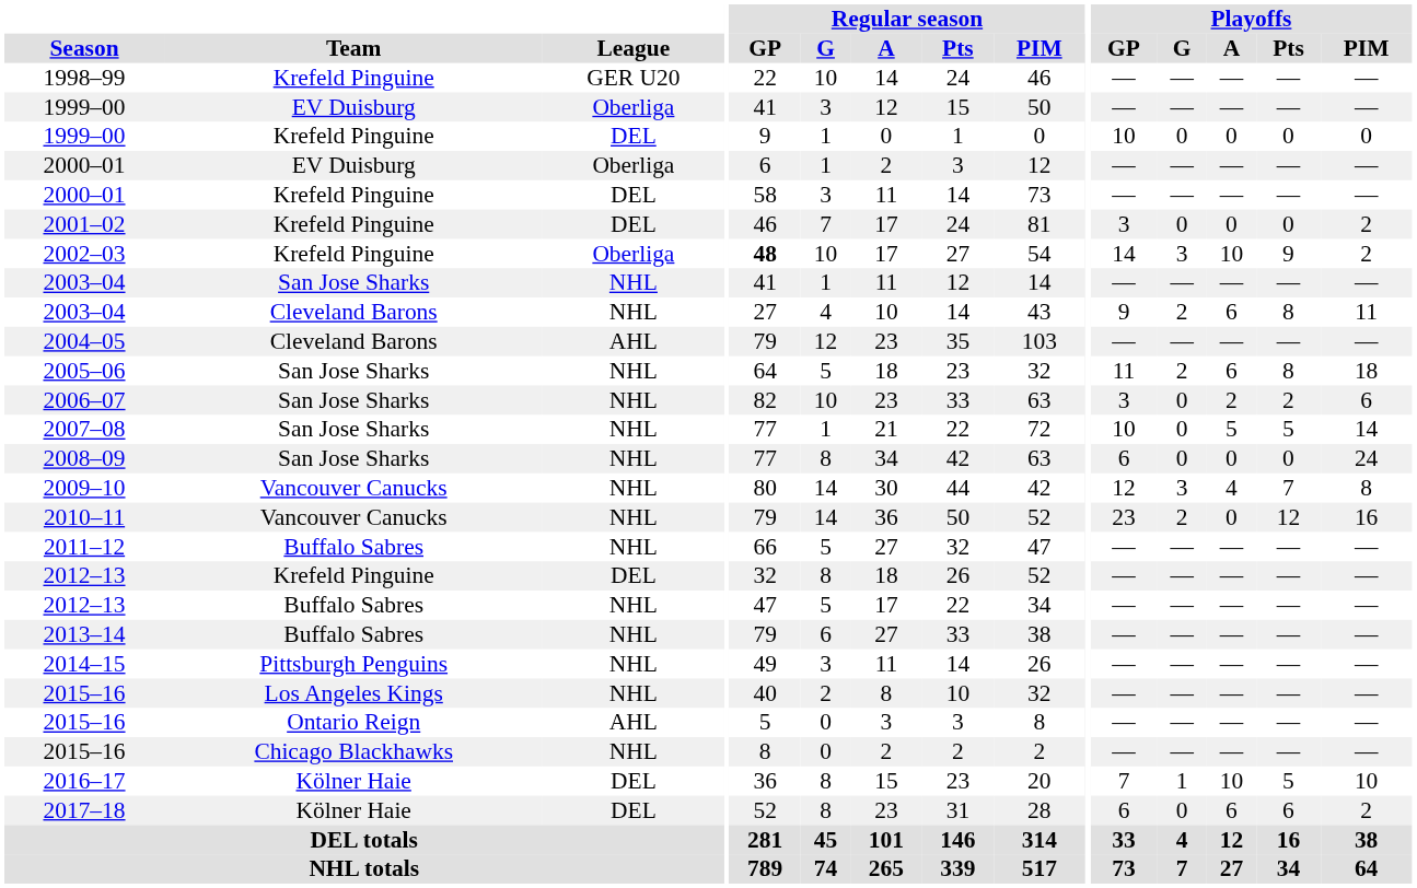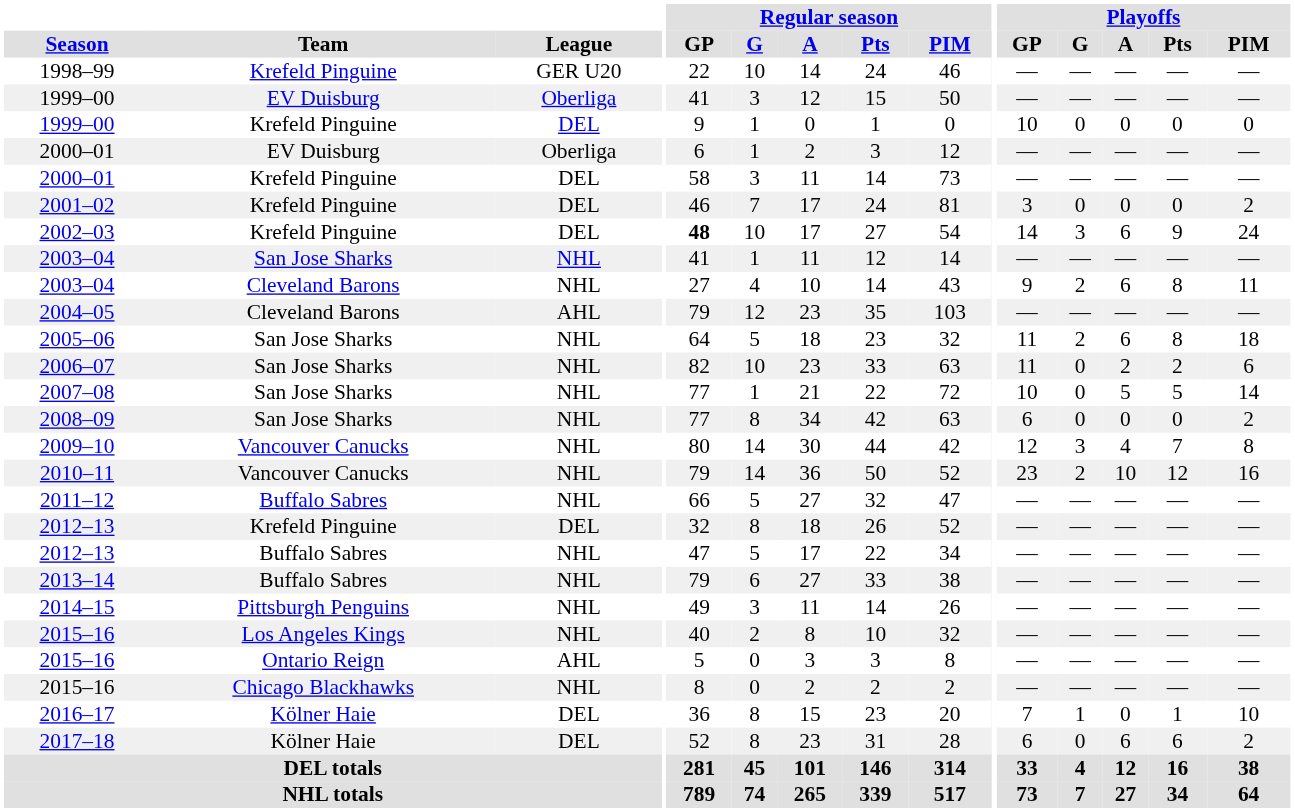2002–03 | League: Oberliga -> DEL
2002–03 | Playoffs / A: 10 -> 6
2002–03 | Playoffs / PIM: 2 -> 24
2006–07 | Playoffs / GP: 3 -> 11
2008–09 | Playoffs / PIM: 24 -> 2
2010–11 | Playoffs / A: 0 -> 10
2016–17 | Playoffs / A: 10 -> 0
2016–17 | Playoffs / Pts: 5 -> 1
